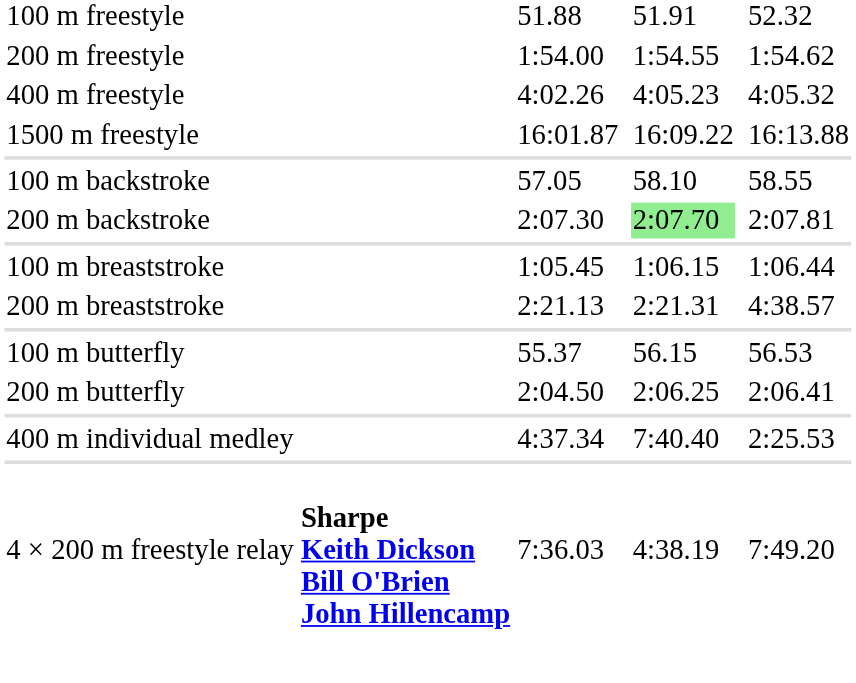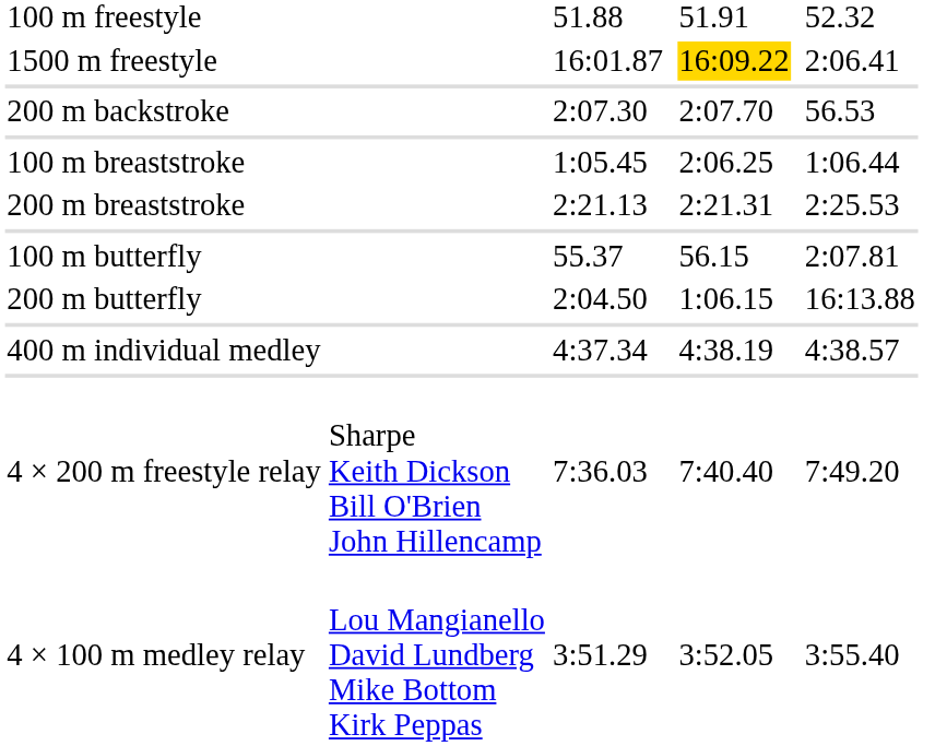- row: 200 m freestyle | 1:54.00 | 1:54.55 | 1:54.62
- row: 400 m freestyle | 4:02.26 | 4:05.23 | 4:05.32
1500 m freestyle | column 5: no background -> gold background
1500 m freestyle | column 7: 16:13.88 -> 2:06.41
- row: 100 m backstroke | 57.05 | 58.10 | 58.55
200 m backstroke | column 5: lightgreen background -> no background
200 m backstroke | column 7: 2:07.81 -> 56.53
100 m breaststroke | column 5: 1:06.15 -> 2:06.25
200 m breaststroke | column 7: 4:38.57 -> 2:25.53
100 m butterfly | column 7: 56.53 -> 2:07.81
200 m butterfly | column 5: 2:06.25 -> 1:06.15
200 m butterfly | column 7: 2:06.41 -> 16:13.88
400 m individual medley | column 5: 7:40.40 -> 4:38.19
400 m individual medley | column 7: 2:25.53 -> 4:38.57
4 × 200 m freestyle relay | column 2: bold -> normal
4 × 200 m freestyle relay | column 5: 4:38.19 -> 7:40.40
+ row: 4 × 100 m medley relay | Lou Mangianello David Lundberg Mike Bottom Kirk Peppas | 3:51.29 | 3:52.05 | 3:55.40
